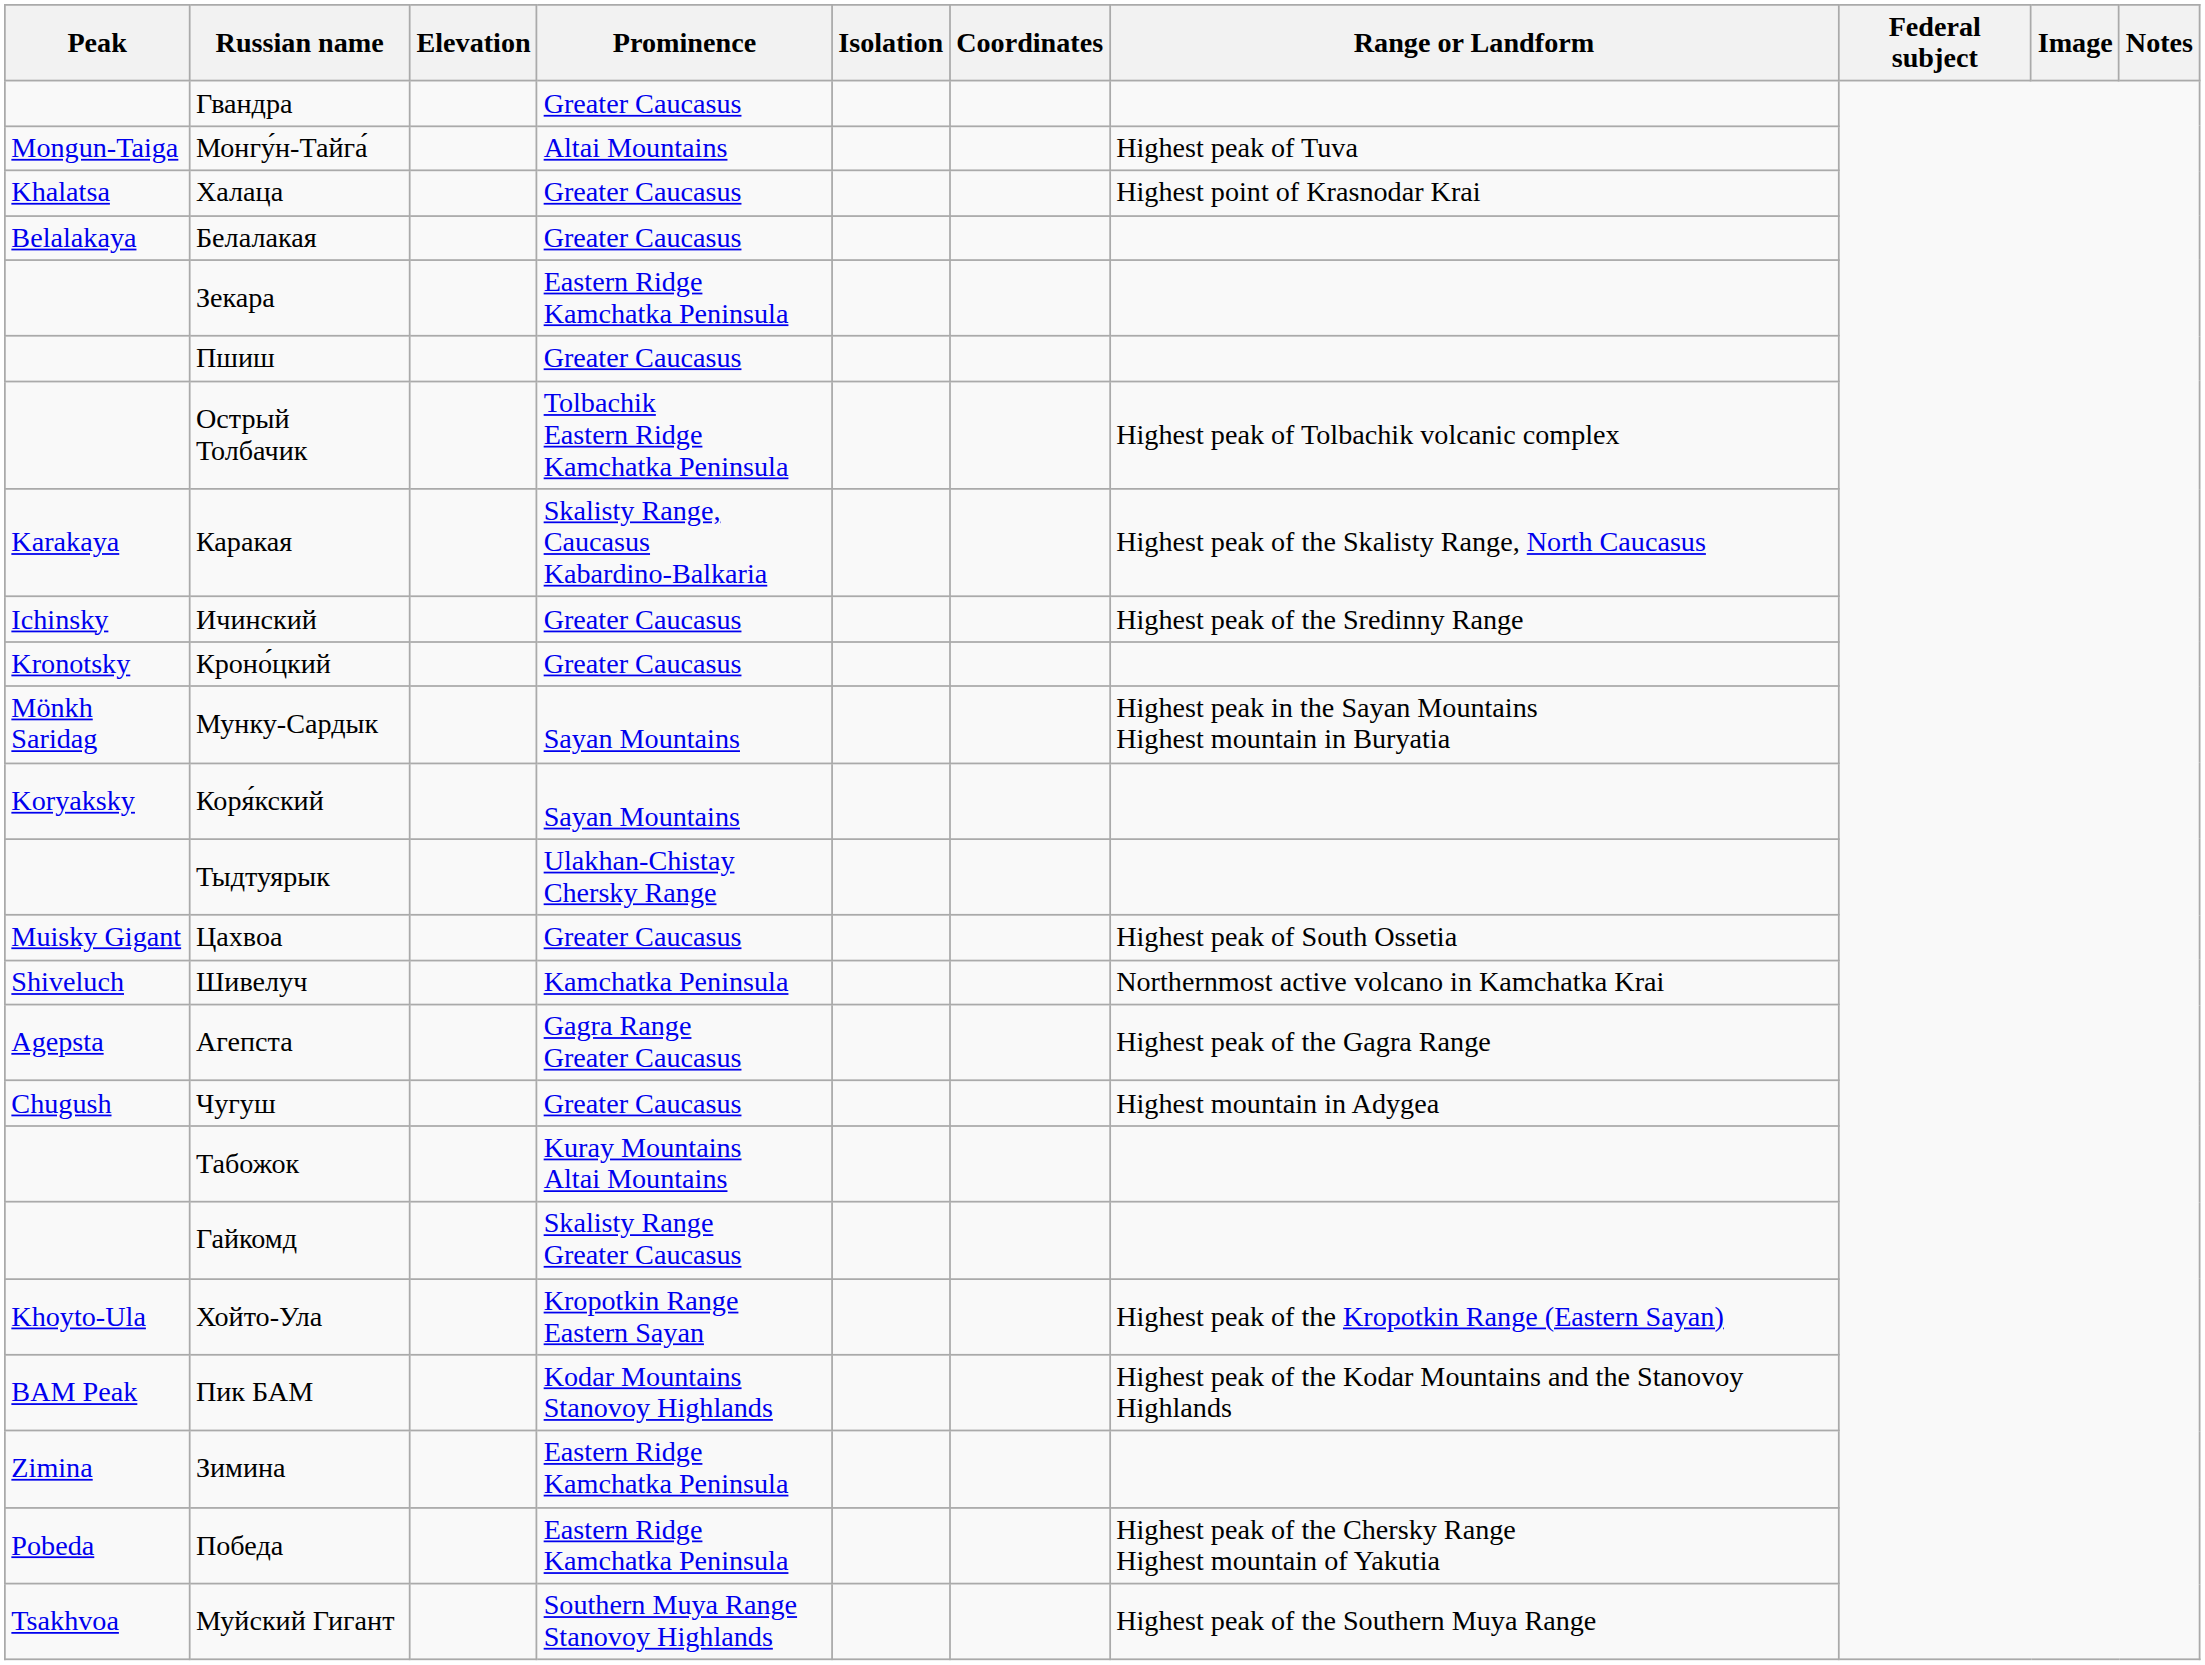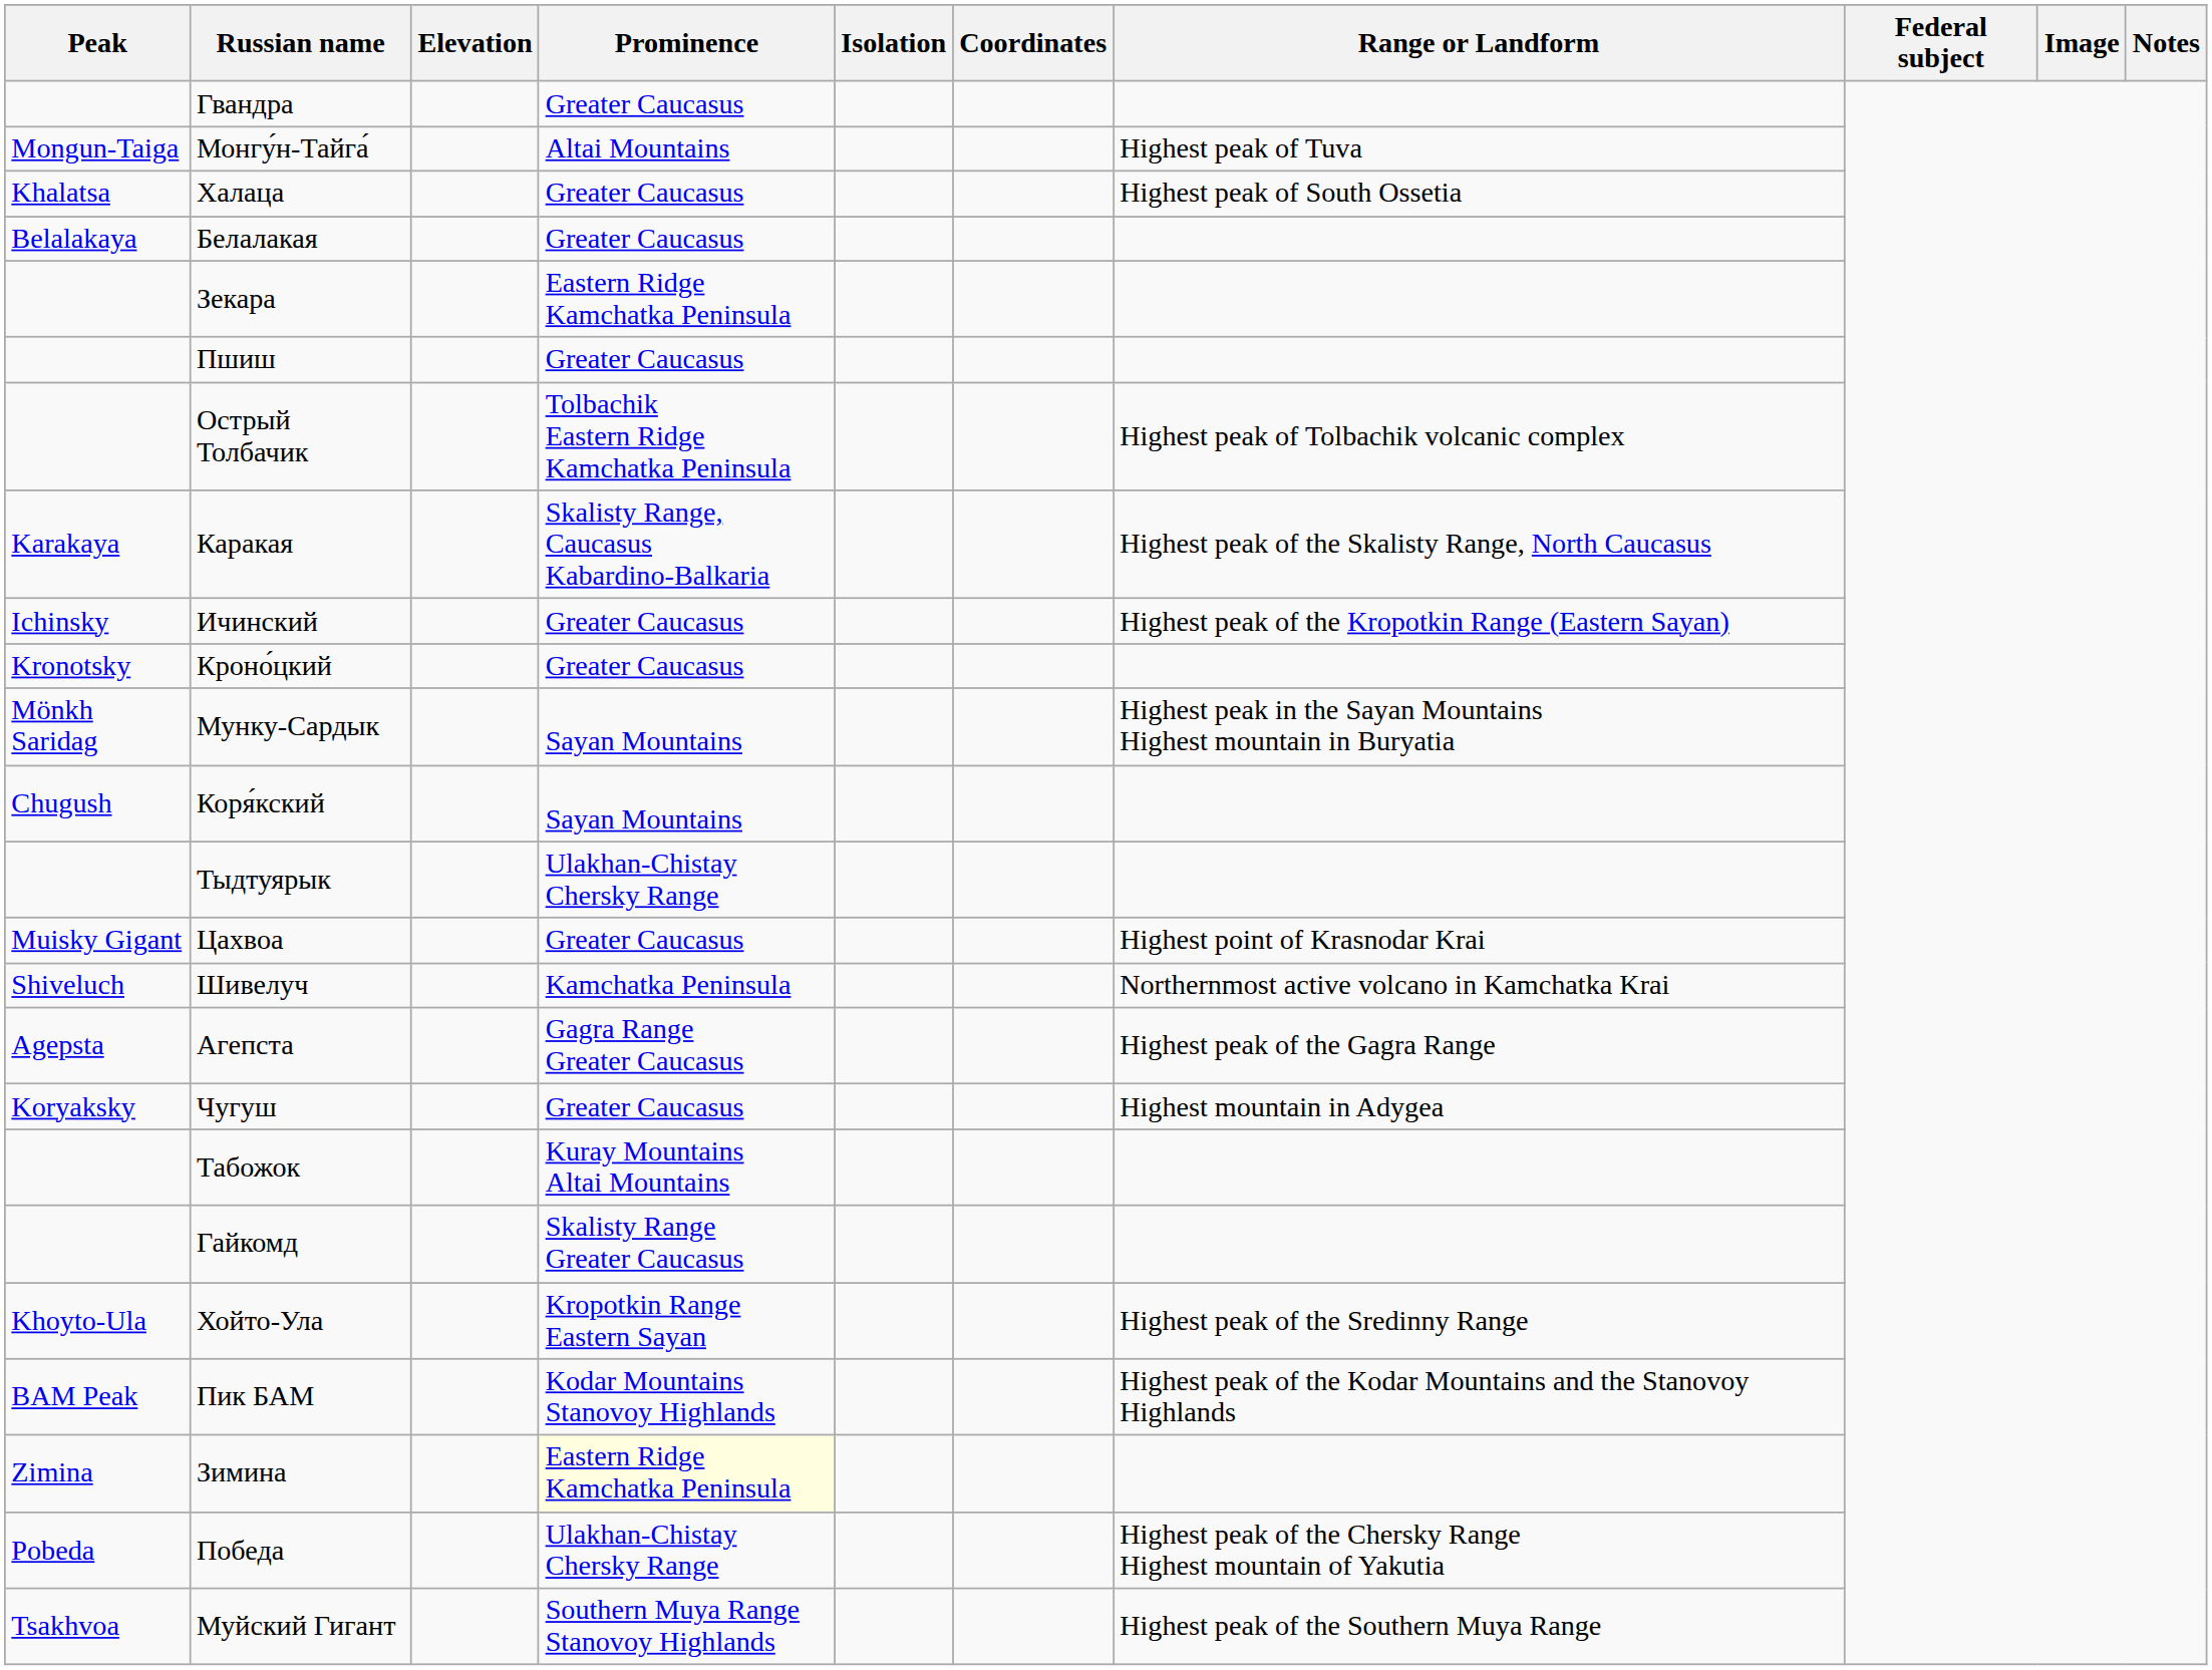Халаца | Range or Landform: Highest point of Krasnodar Krai -> Highest peak of South Ossetia
Ичинский | Range or Landform: Highest peak of the Sredinny Range -> Highest peak of the Kropotkin Range (Eastern Sayan)
Коря́кский | Peak: Koryaksky -> Chugush
Цахвоа | Range or Landform: Highest peak of South Ossetia -> Highest point of Krasnodar Krai
Чугуш | Peak: Chugush -> Koryaksky
Хойто-Ула | Range or Landform: Highest peak of the Kropotkin Range (Eastern Sayan) -> Highest peak of the Sredinny Range
Зимина | Prominence: no background -> lightyellow background
Победа | Prominence: Eastern Ridge Kamchatka Peninsula -> Ulakhan-Chistay Chersky Range
